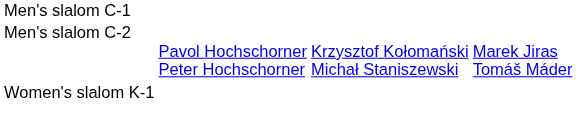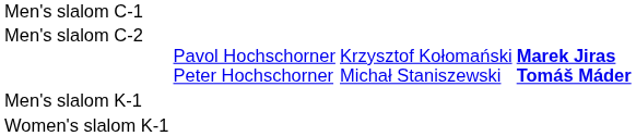Men's slalom C-2 | column 4: normal -> bold
+ row: Men's slalom K-1
